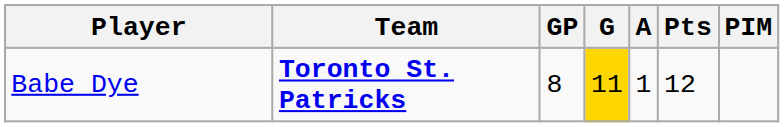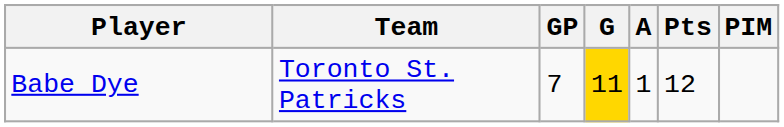Babe Dye | Team: bold -> normal
Babe Dye | GP: 8 -> 7
